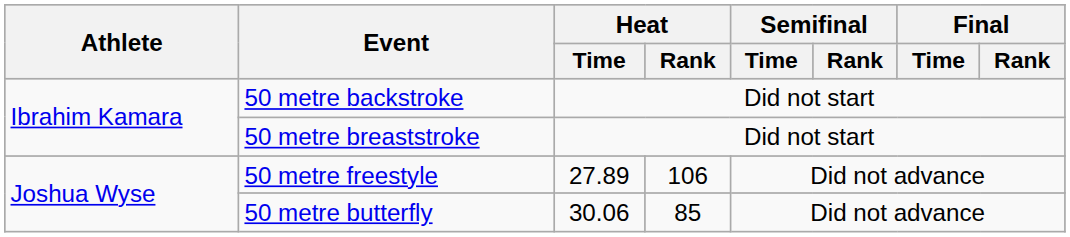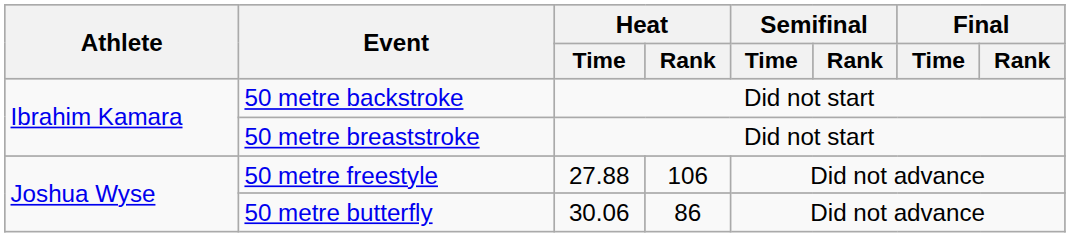50 metre freestyle | Heat / Time: 27.89 -> 27.88
50 metre butterfly | Heat / Rank: 85 -> 86
